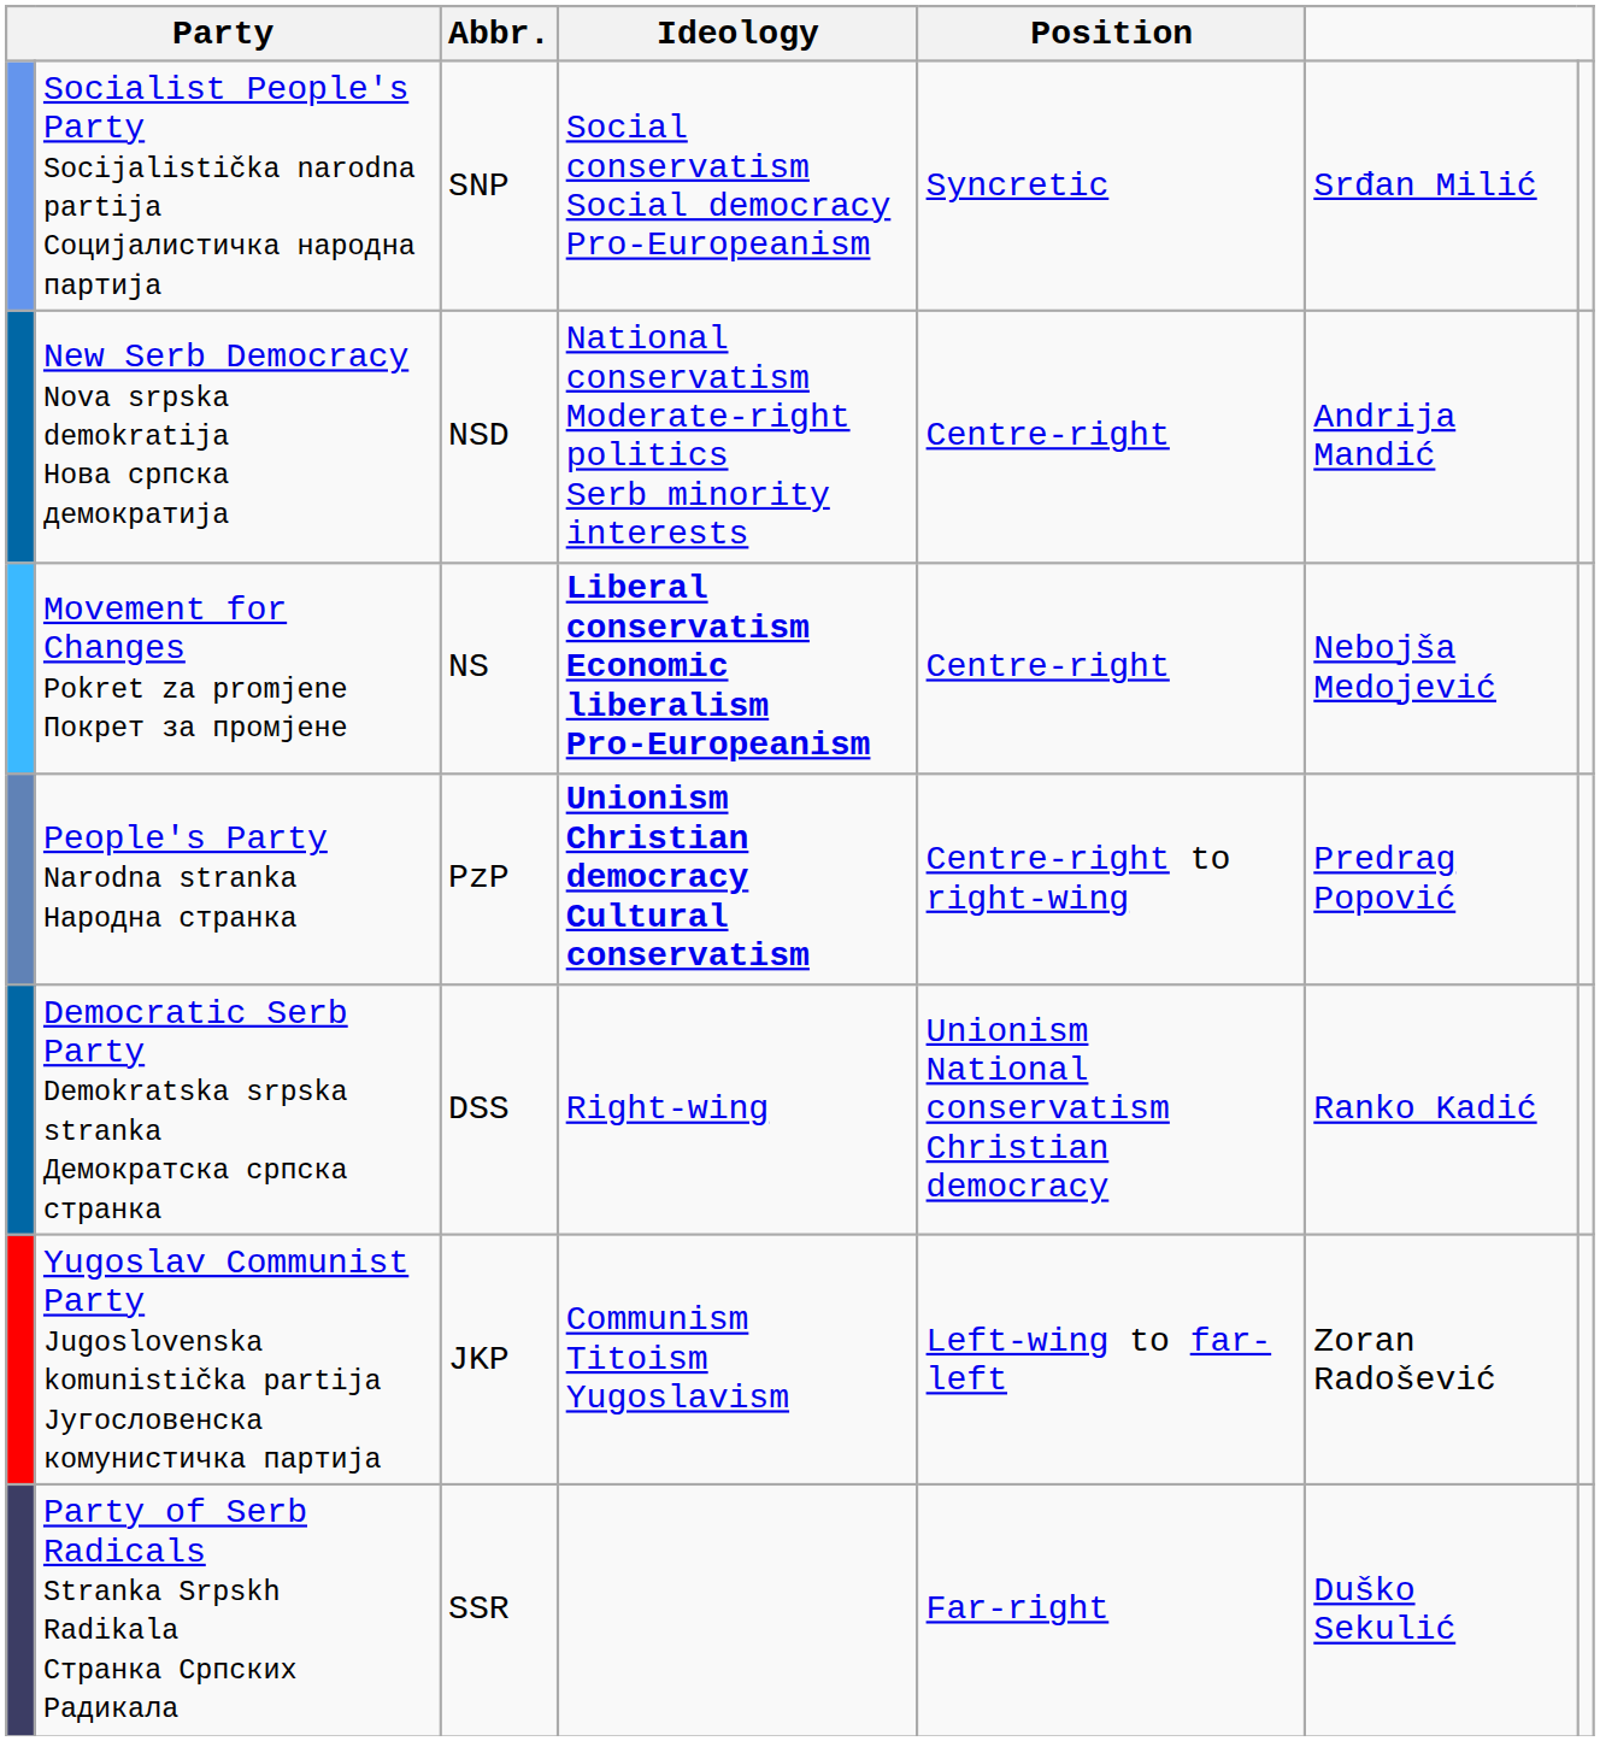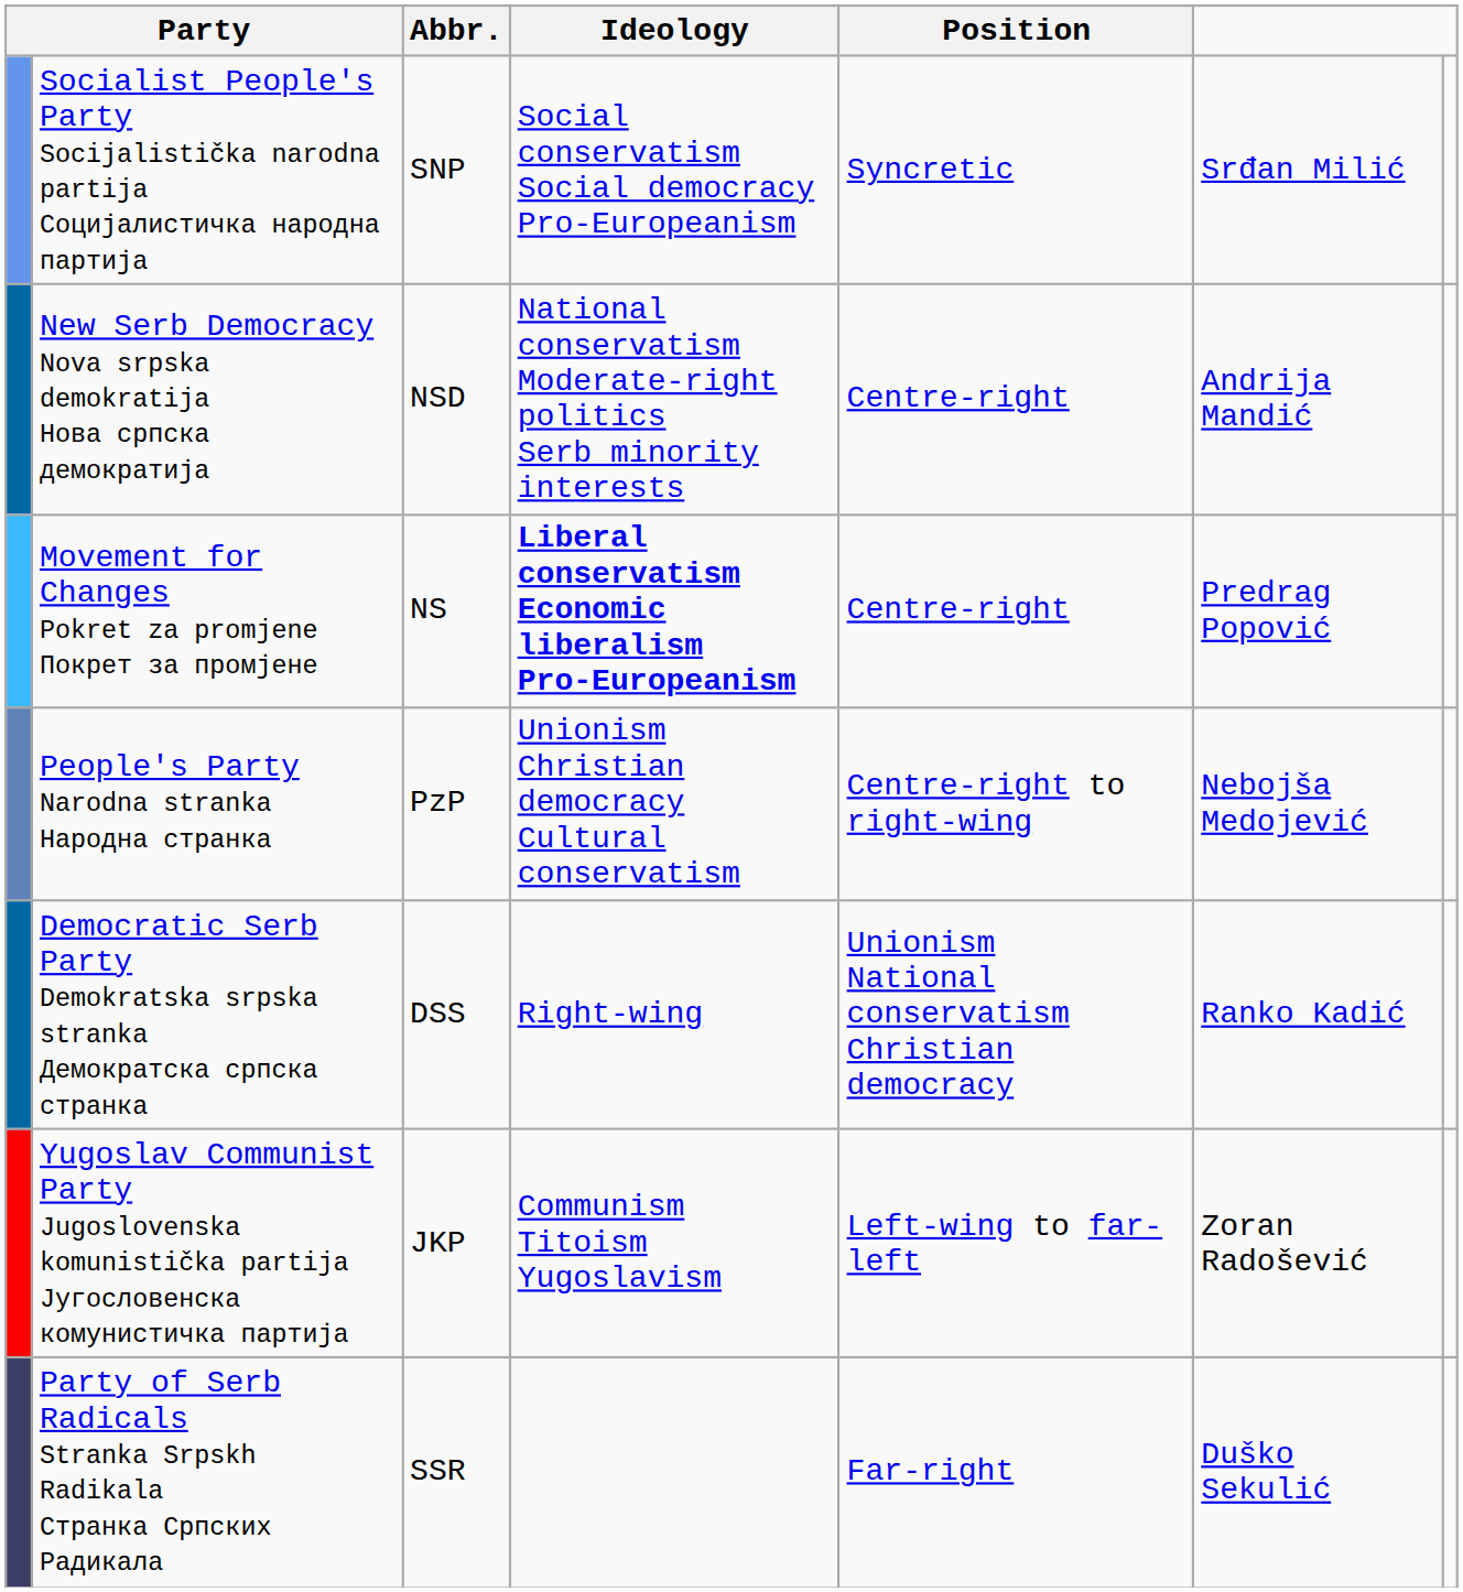Movement for Changes Pokret za promjene Покрет за промјене | column 6: Nebojša Medojević -> Predrag Popović
People's Party Narodna stranka Народна странка | Ideology: bold -> normal
People's Party Narodna stranka Народна странка | column 6: Predrag Popović -> Nebojša Medojević
